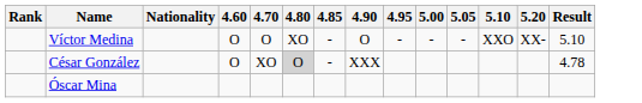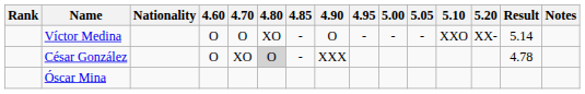+ column: Notes
Víctor Medina | Result: 5.10 -> 5.14
